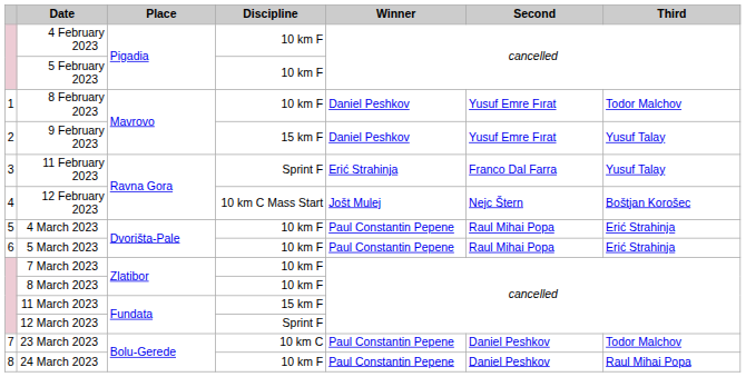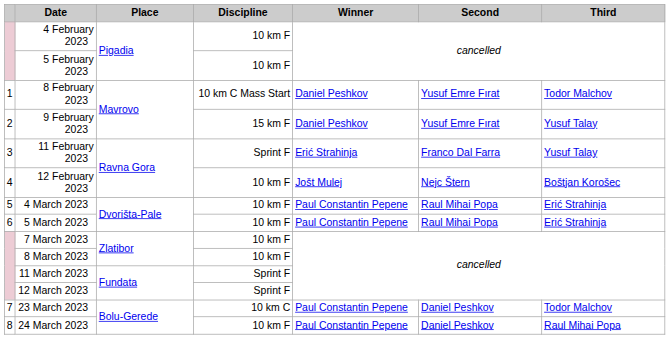8 February 2023 | Discipline: 10 km F -> 10 km C Mass Start
12 February 2023 | Discipline: 10 km C Mass Start -> 10 km F
11 March 2023 | Discipline: 15 km F -> Sprint F
